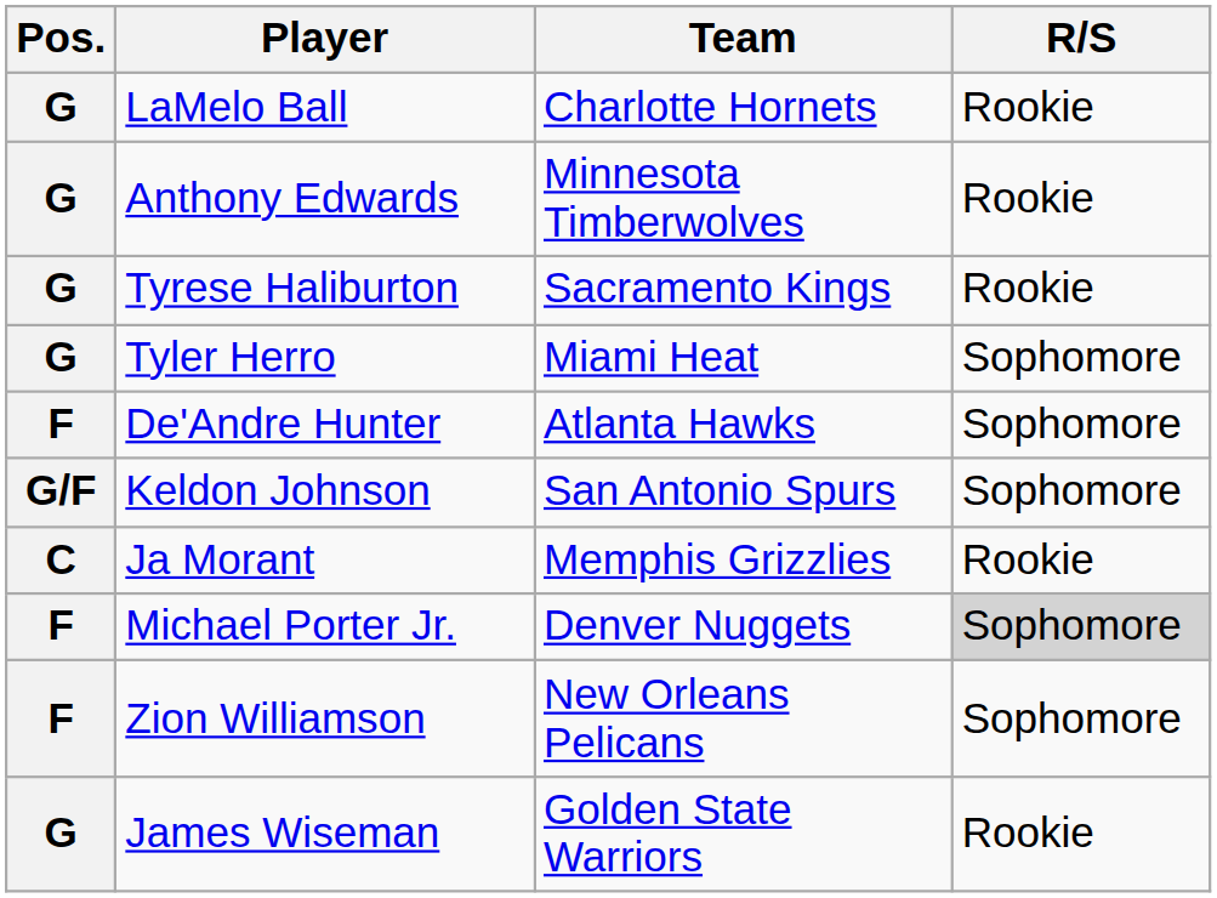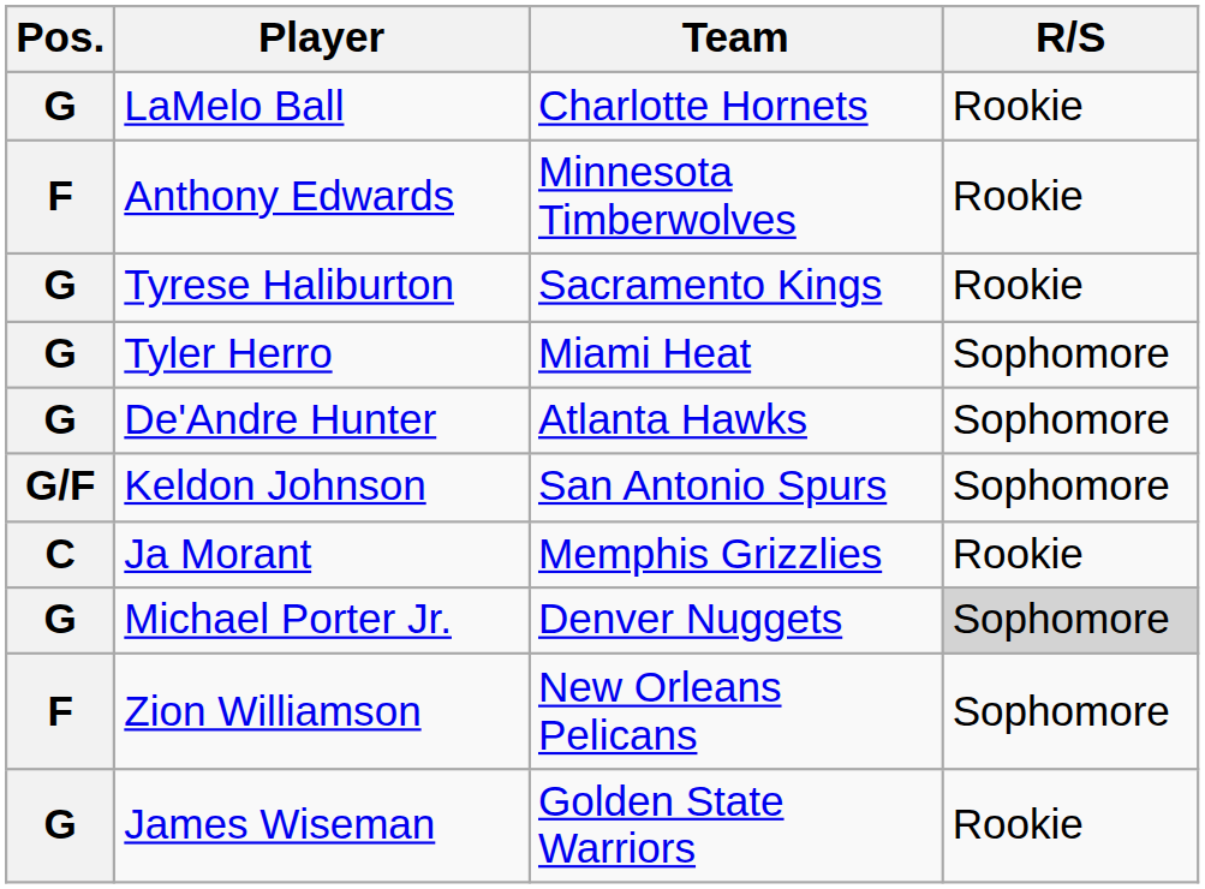Anthony Edwards | Pos.: G -> F
De'Andre Hunter | Pos.: F -> G
Michael Porter Jr. | Pos.: F -> G
